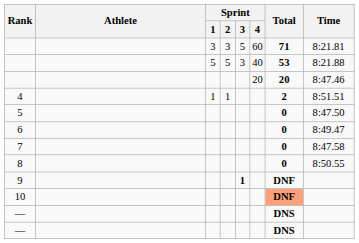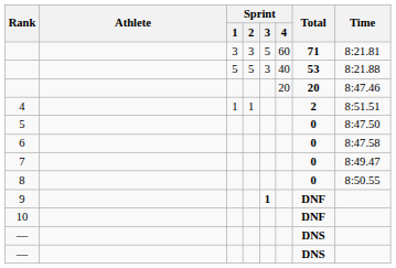6 | Time: 8:49.47 -> 8:47.58
7 | Time: 8:47.58 -> 8:49.47
10 | Total: lightsalmon background -> no background
